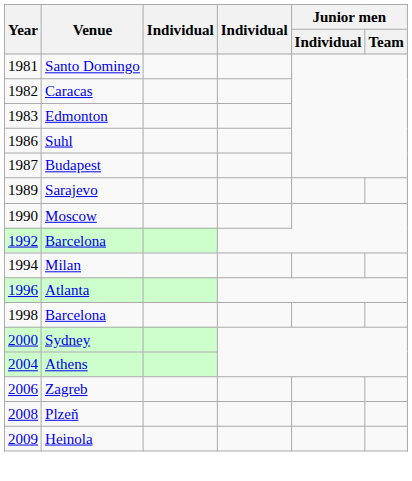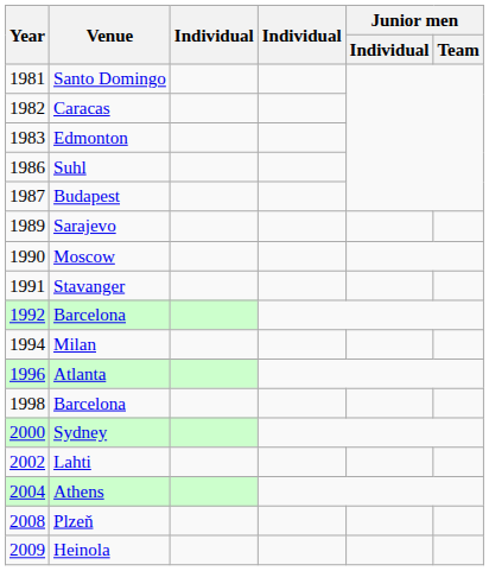+ row: 1991 | Stavanger
+ row: 2002 | Lahti
- row: 2006 | Zagreb
